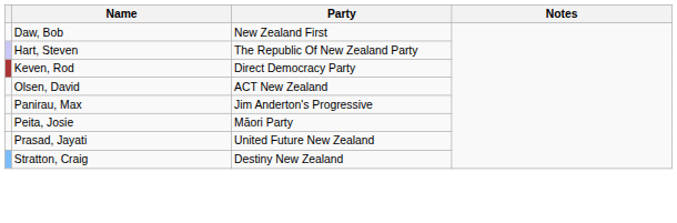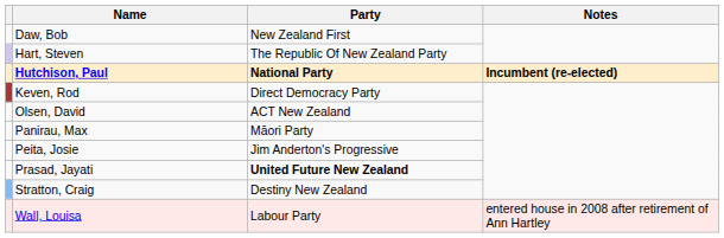+ row: Hutchison, Paul | National Party | Incumbent (re-elected)
Panirau, Max | Party: Jim Anderton's Progressive -> Māori Party
Peita, Josie | Party: Māori Party -> Jim Anderton's Progressive
Prasad, Jayati | Party: normal -> bold
+ row: Wall, Louisa | Labour Party | entered house in 2008 after retirement of Ann Hartley
